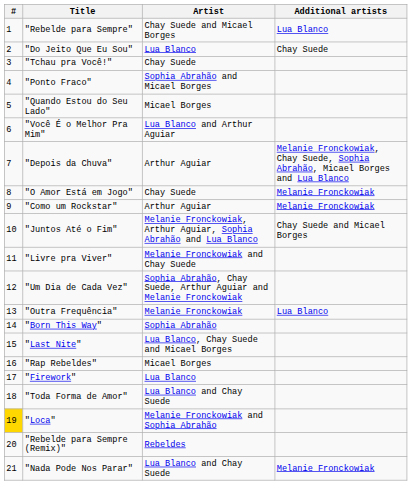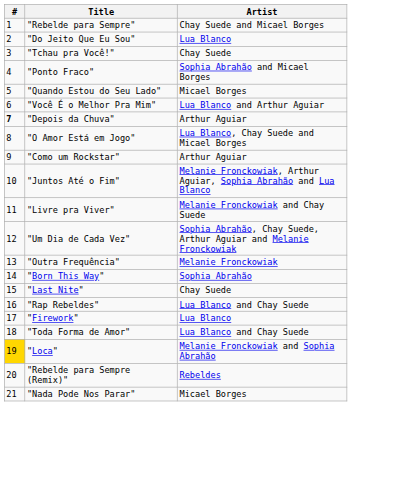- column: Additional artists | Lua Blanco | Chay Suede | Melanie Fronckowiak, Chay Suede, Sophia Abrahão, Micael Borges and Lua Blanco | Melanie Fronckowiak | Melanie Fronckowiak | Chay Suede and Micael Borges | Lua Blanco | Melanie Fronckowiak
"Depois da Chuva" | #: normal -> bold
"O Amor Está em Jogo" | Artist: Chay Suede -> Lua Blanco, Chay Suede and Micael Borges
"Last Nite" | Artist: Lua Blanco, Chay Suede and Micael Borges -> Chay Suede
"Rap Rebeldes" | Artist: Micael Borges -> Lua Blanco and Chay Suede
"Nada Pode Nos Parar" | Artist: Lua Blanco and Chay Suede -> Micael Borges
